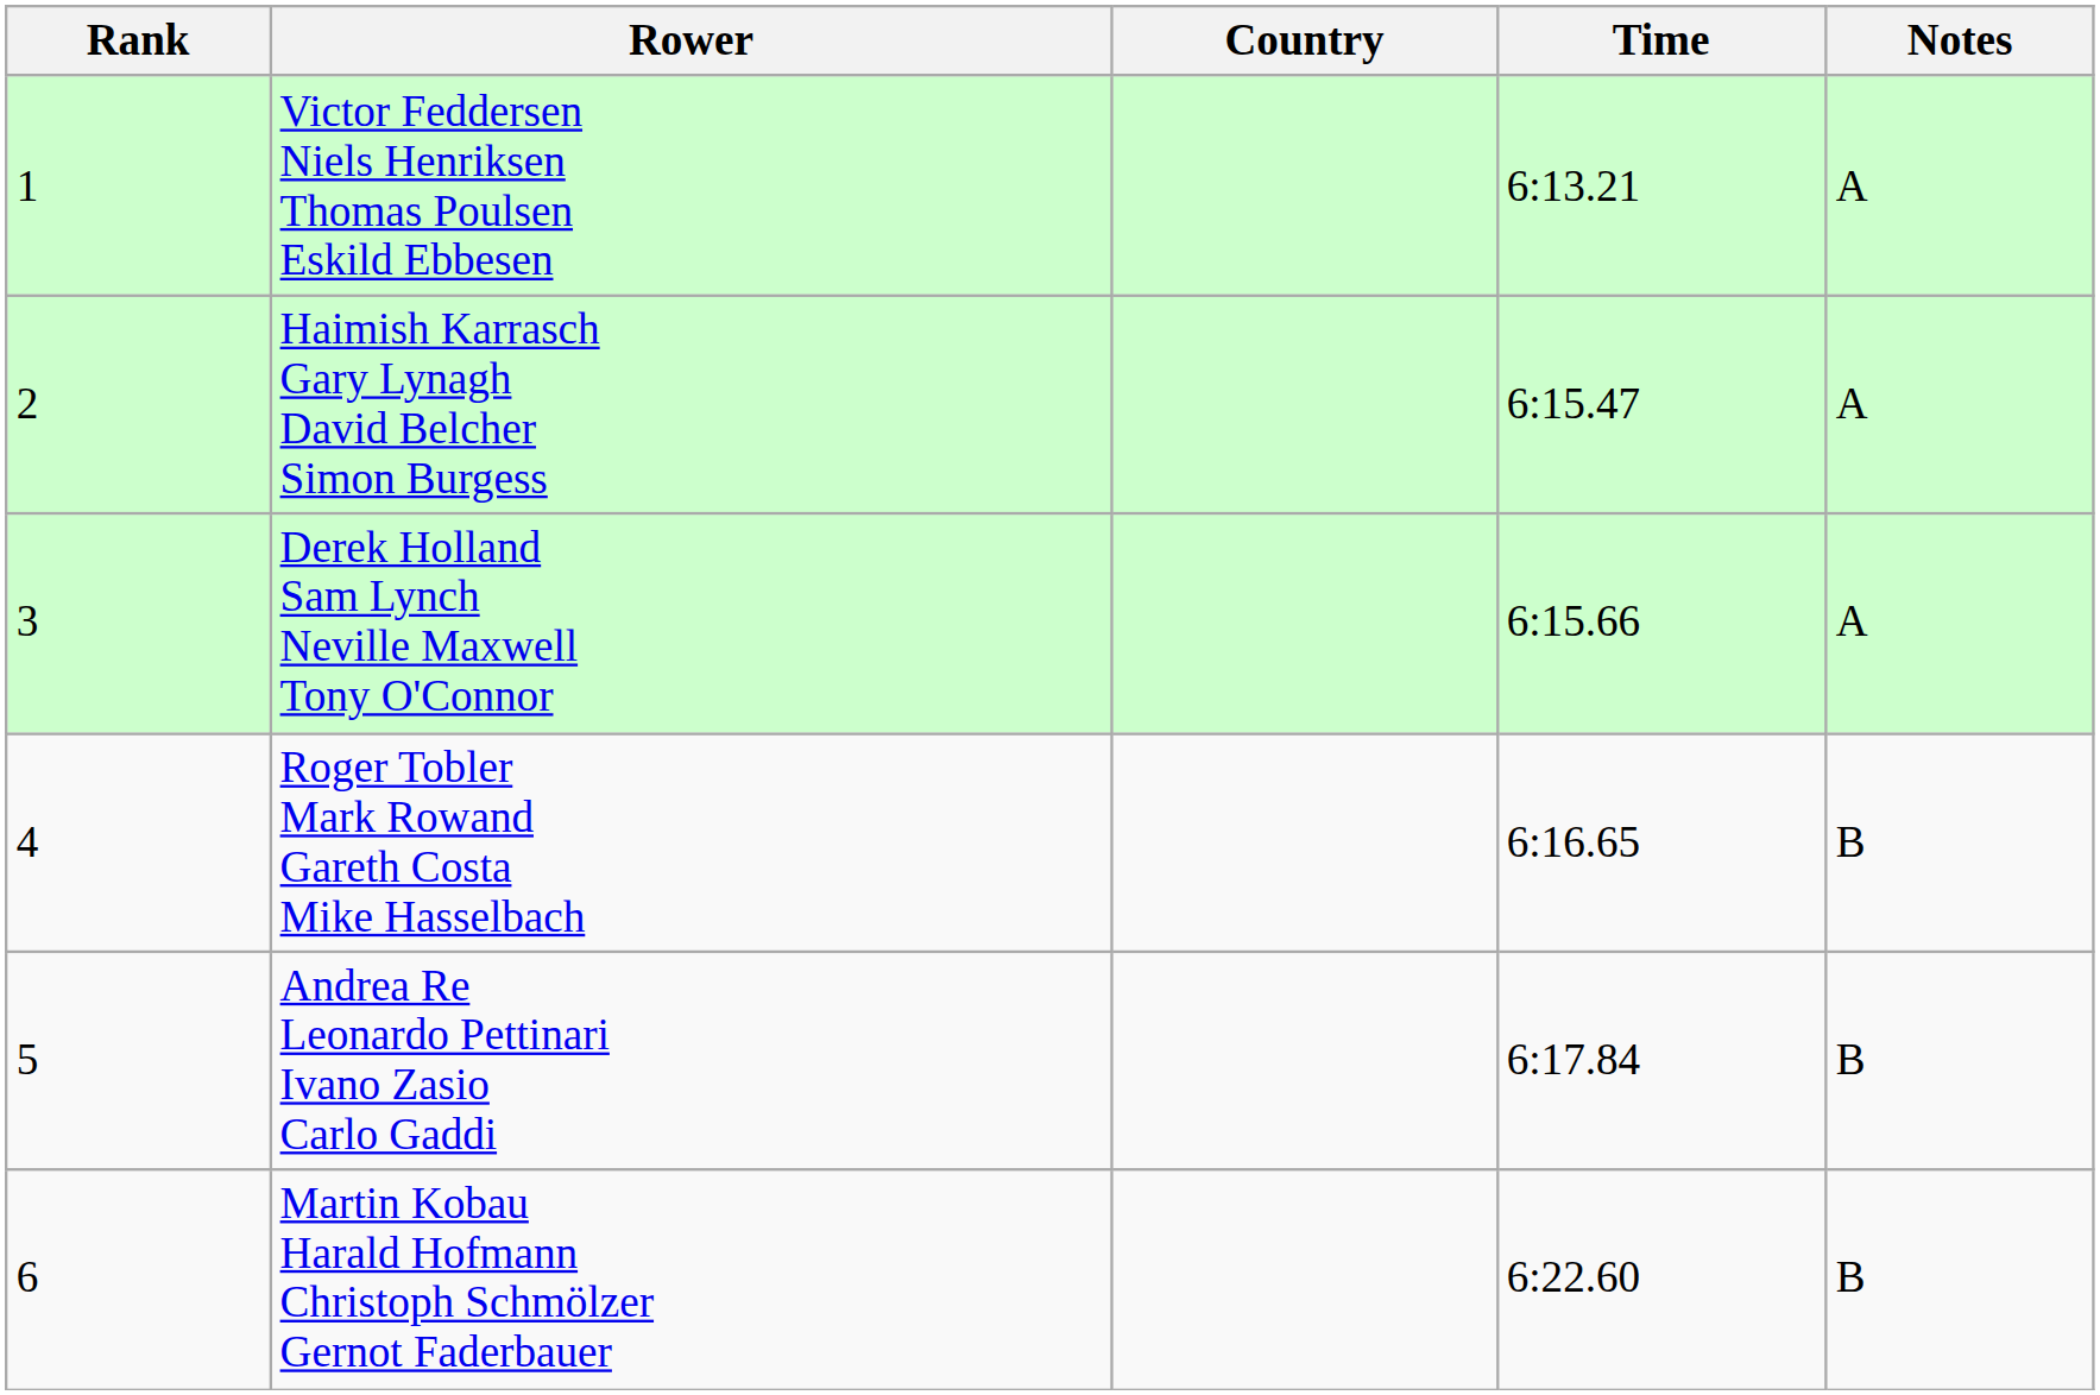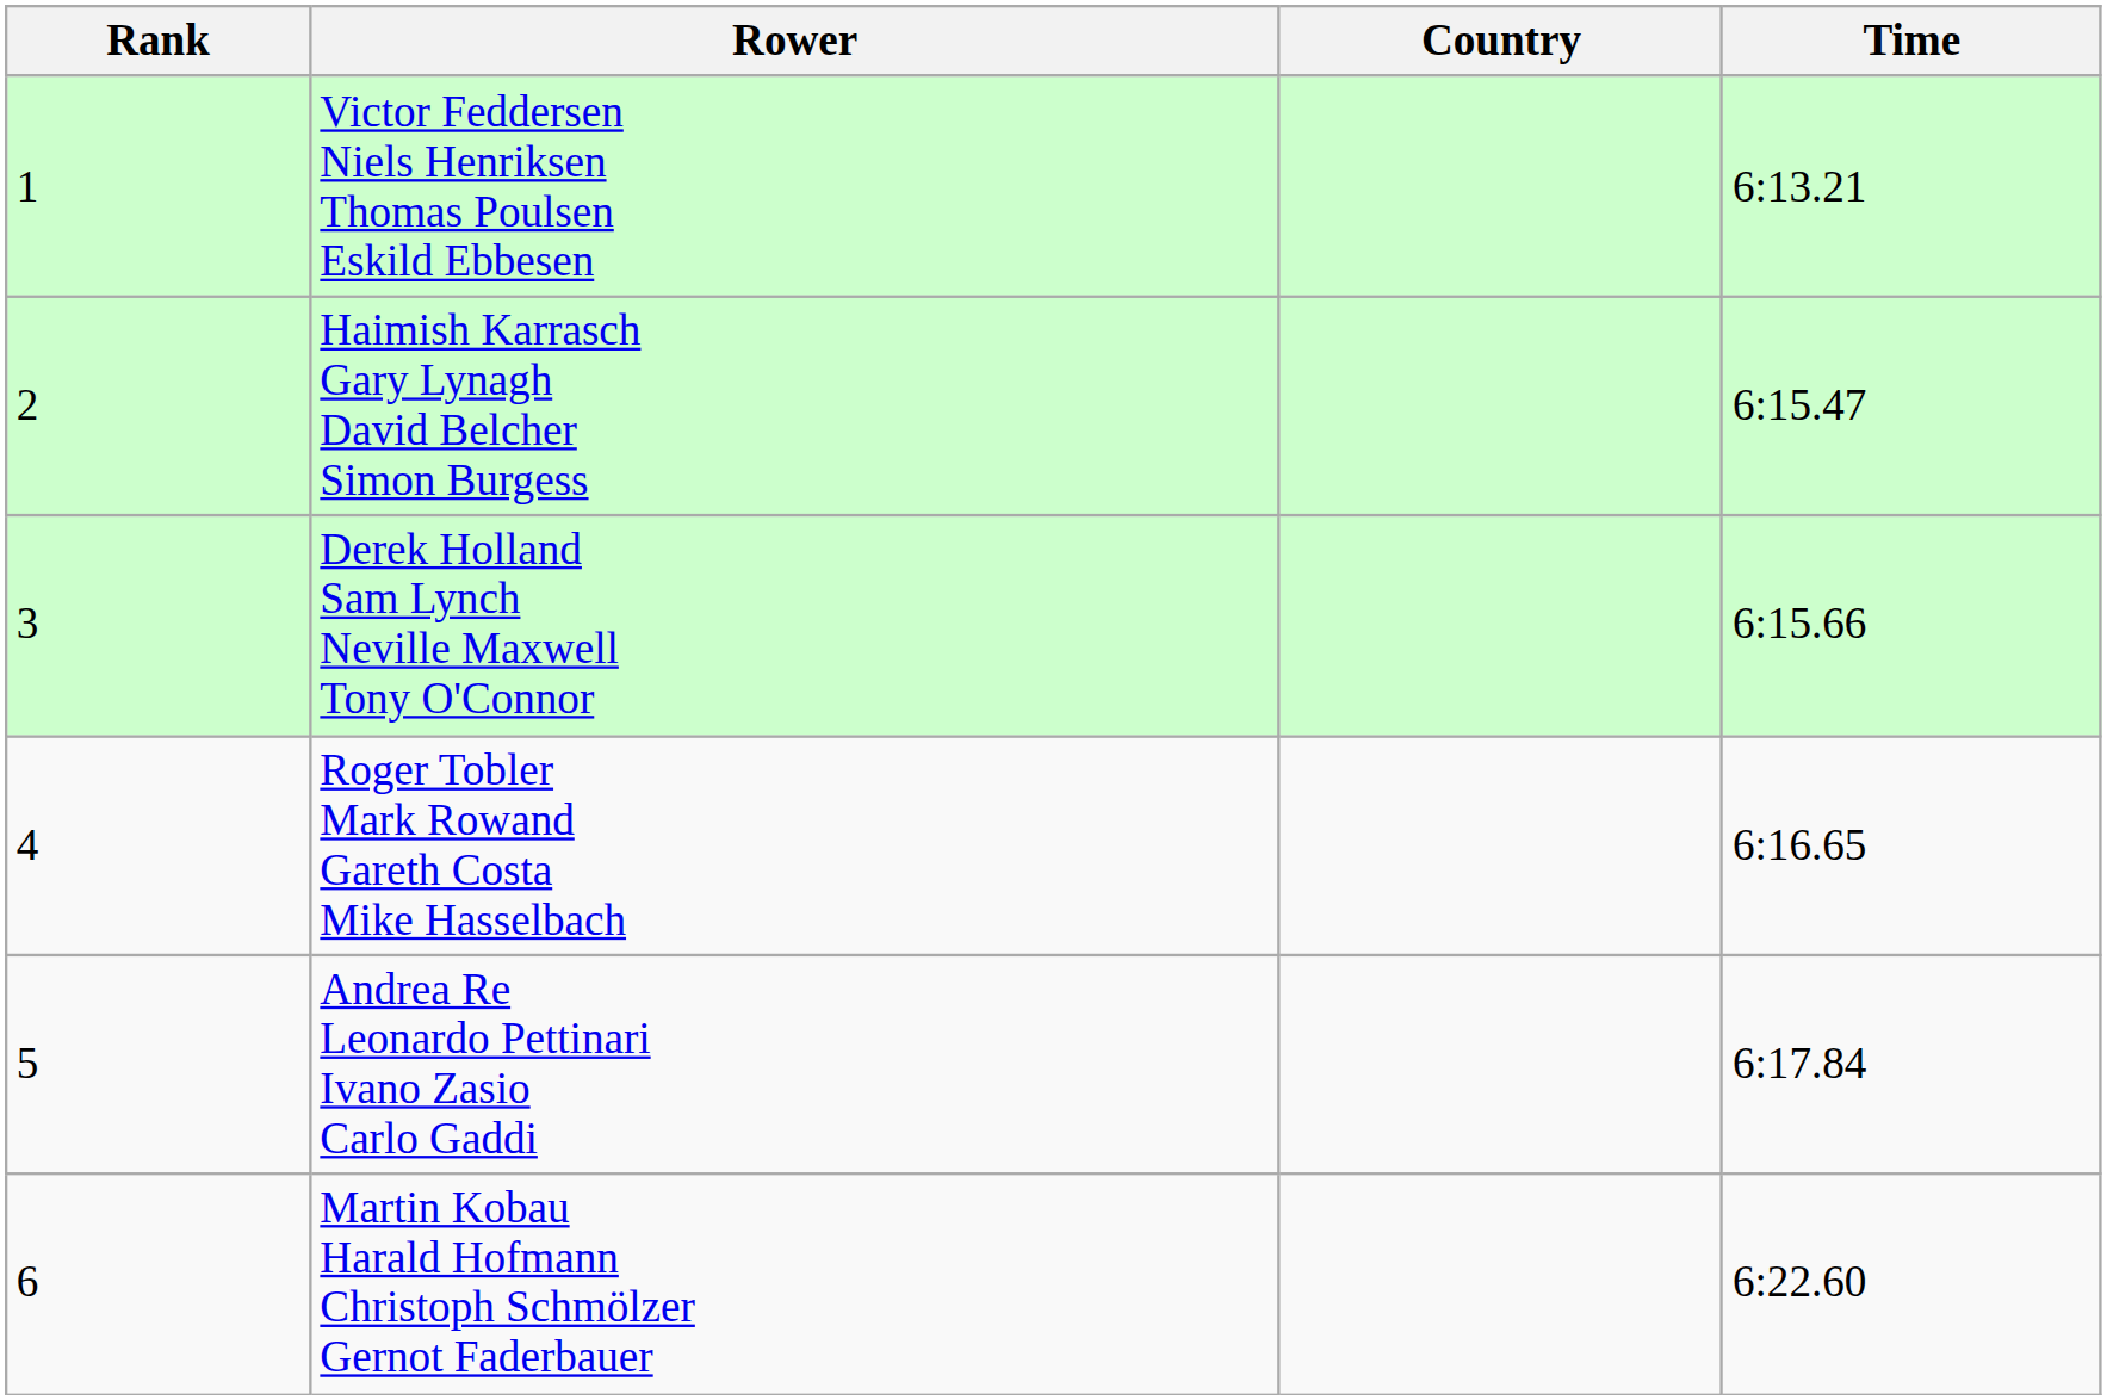- column: Notes | A | A | A | B | B | B
